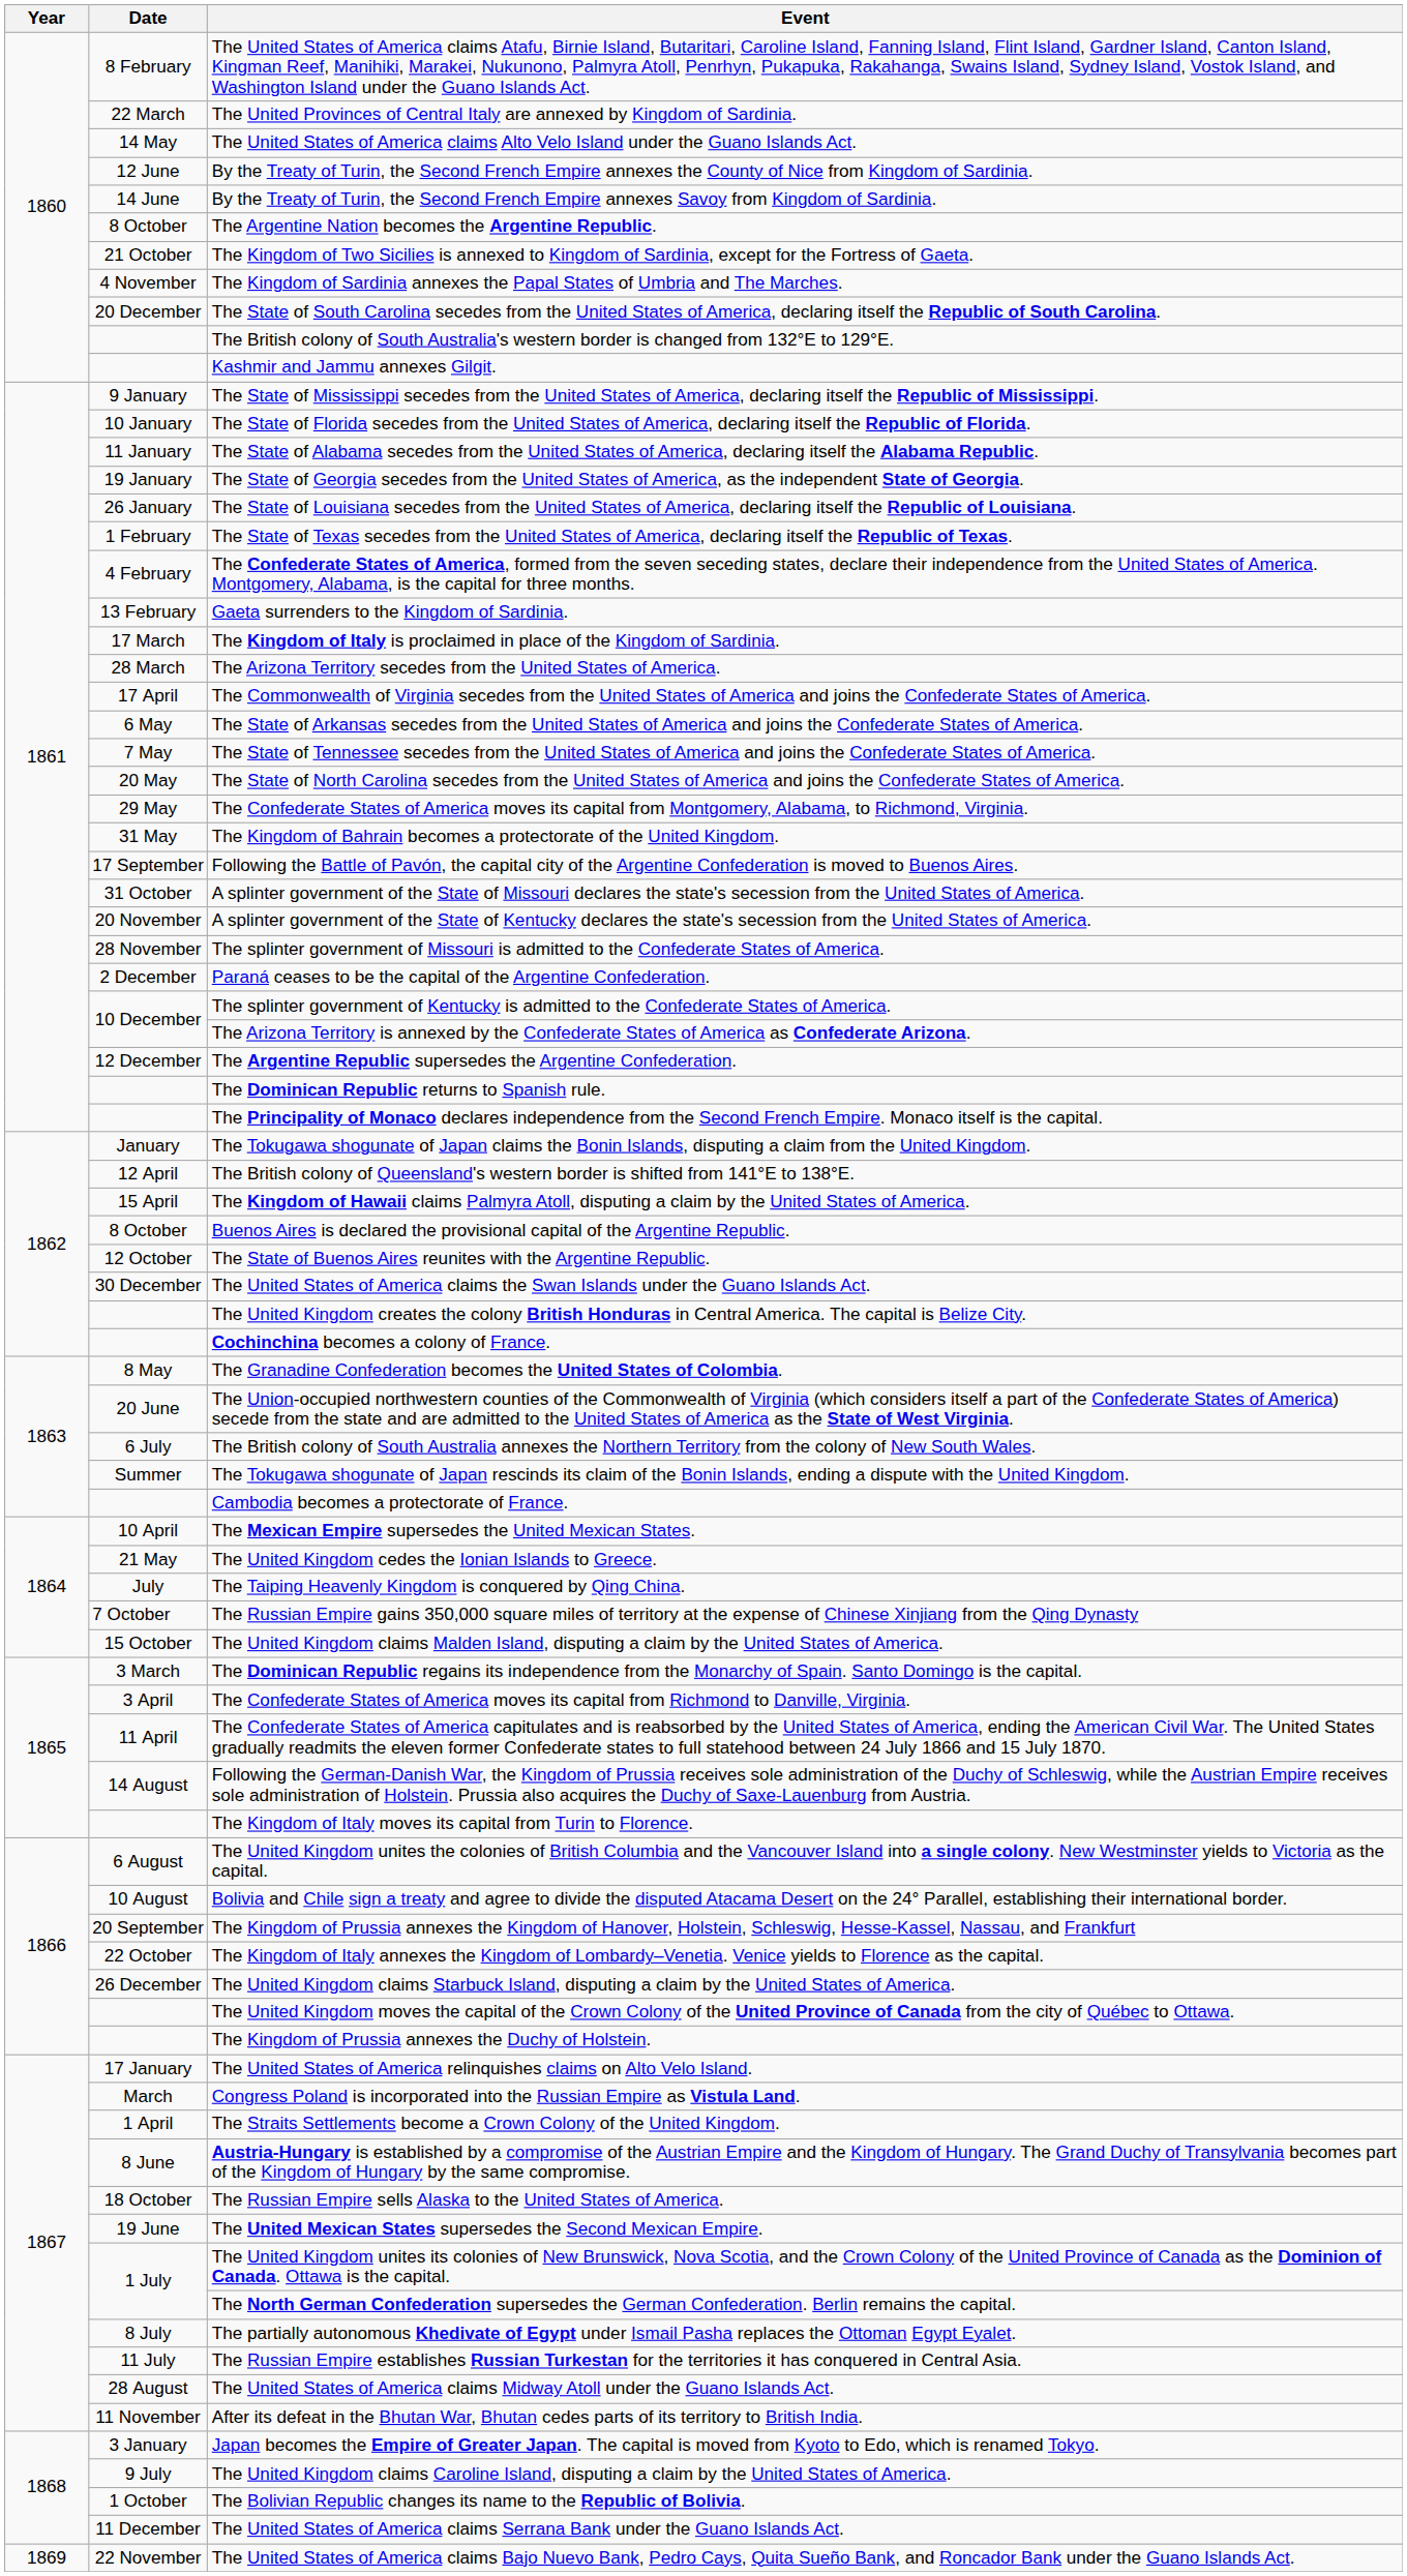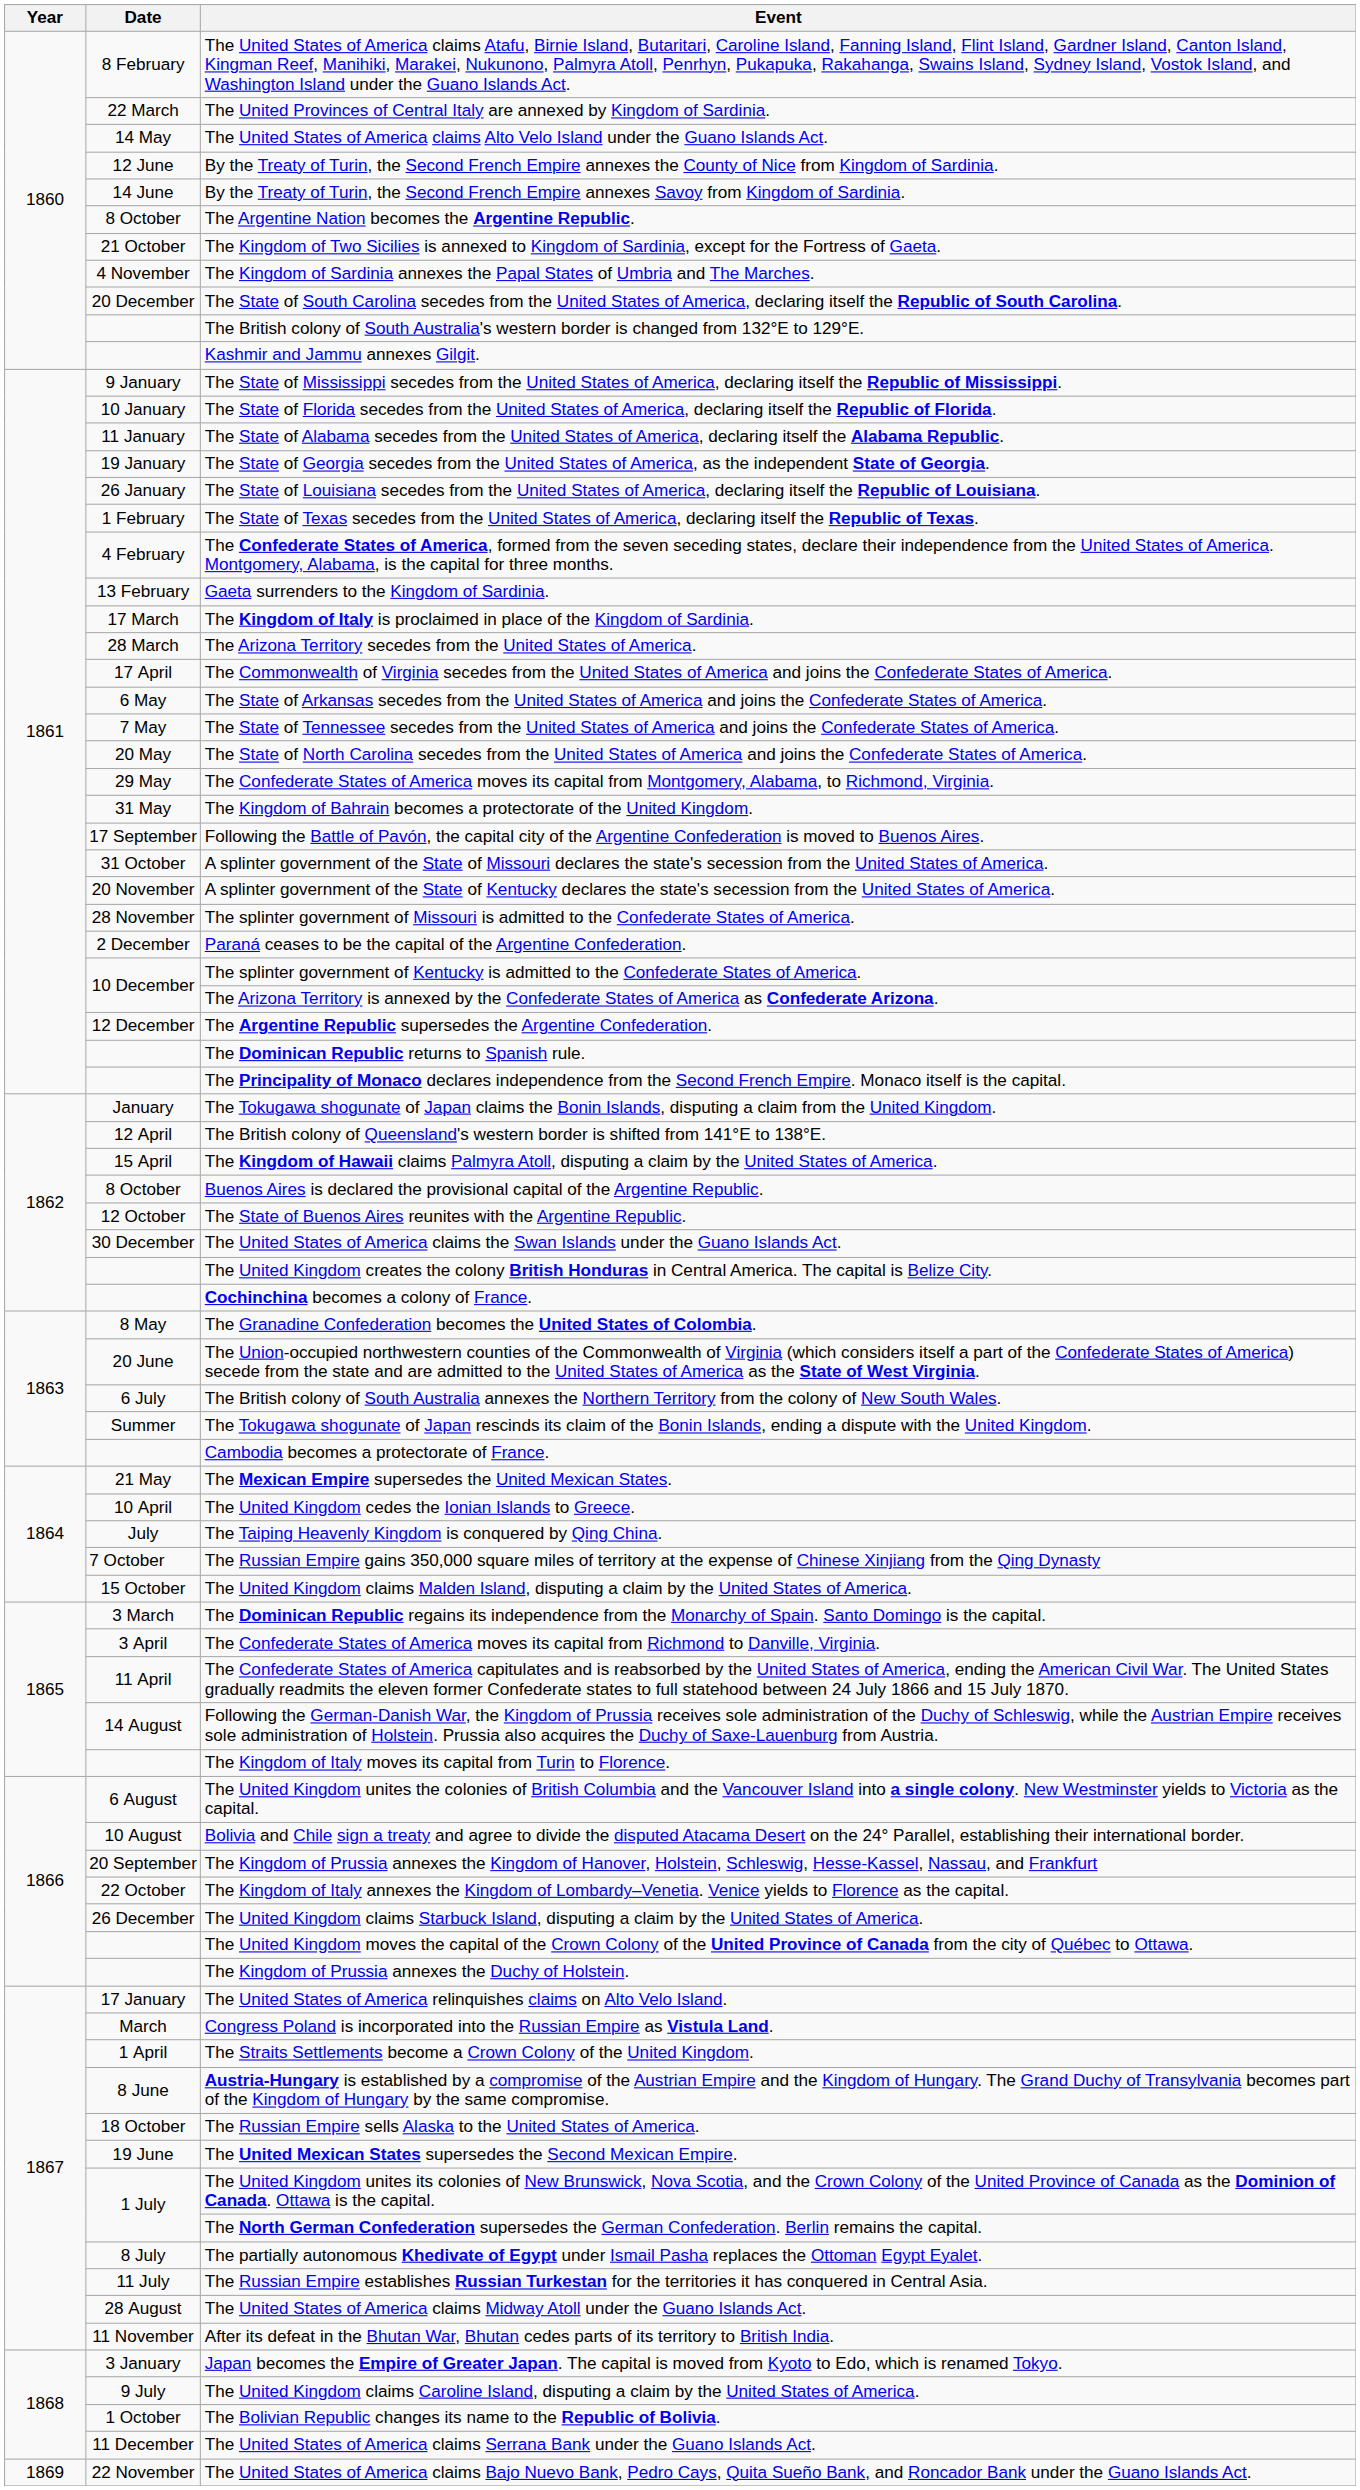The Mexican Empire supersedes the United Mexican States. | Date: 10 April -> 21 May
The United Kingdom cedes the Ionian Islands to Greece. | Date: 21 May -> 10 April
